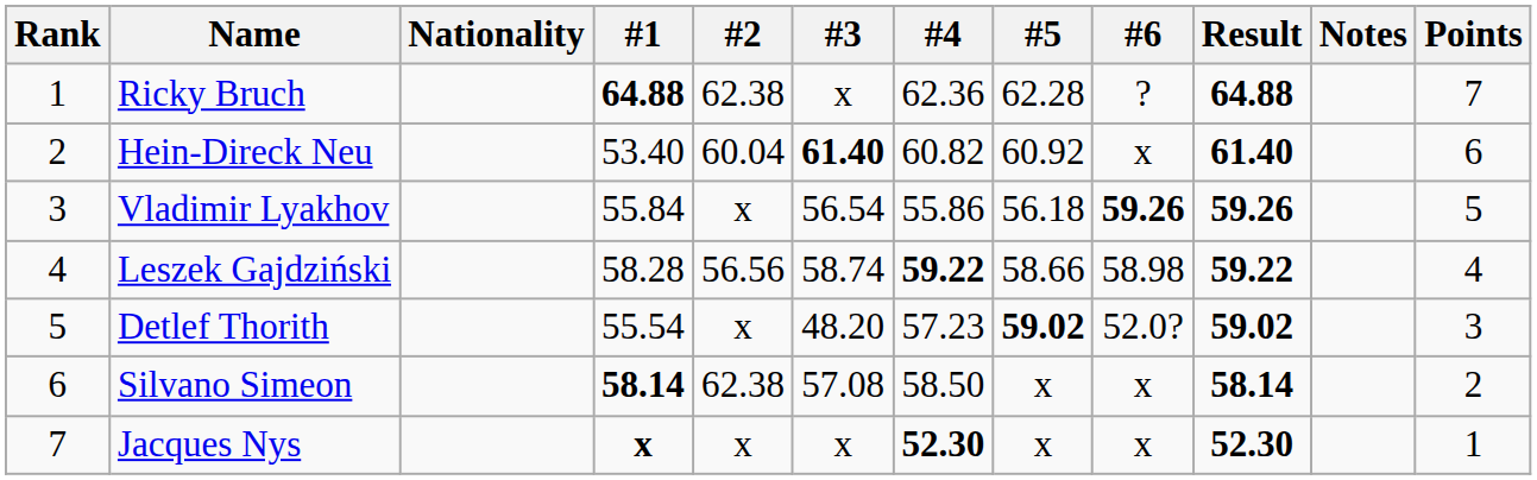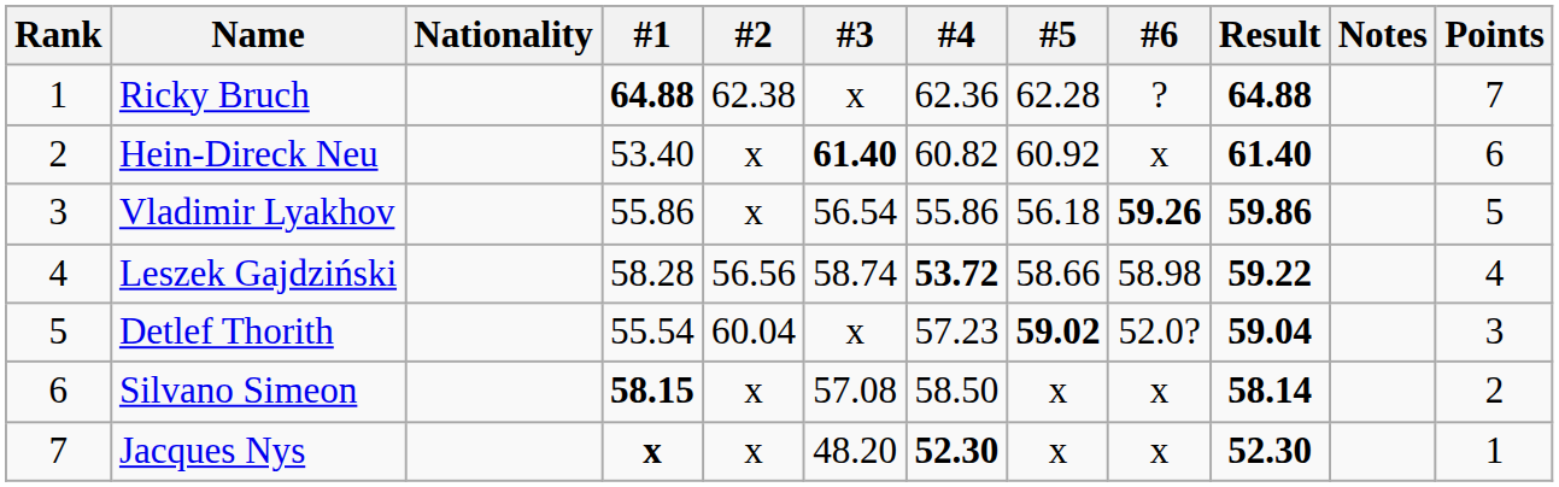Hein-Direck Neu | #2: 60.04 -> x
Vladimir Lyakhov | #1: 55.84 -> 55.86
Vladimir Lyakhov | Result: 59.26 -> 59.86
Leszek Gajdziński | #4: 59.22 -> 53.72
Detlef Thorith | #2: x -> 60.04
Detlef Thorith | #3: 48.20 -> x
Detlef Thorith | Result: 59.02 -> 59.04
Silvano Simeon | #1: 58.14 -> 58.15
Silvano Simeon | #2: 62.38 -> x
Jacques Nys | #3: x -> 48.20
